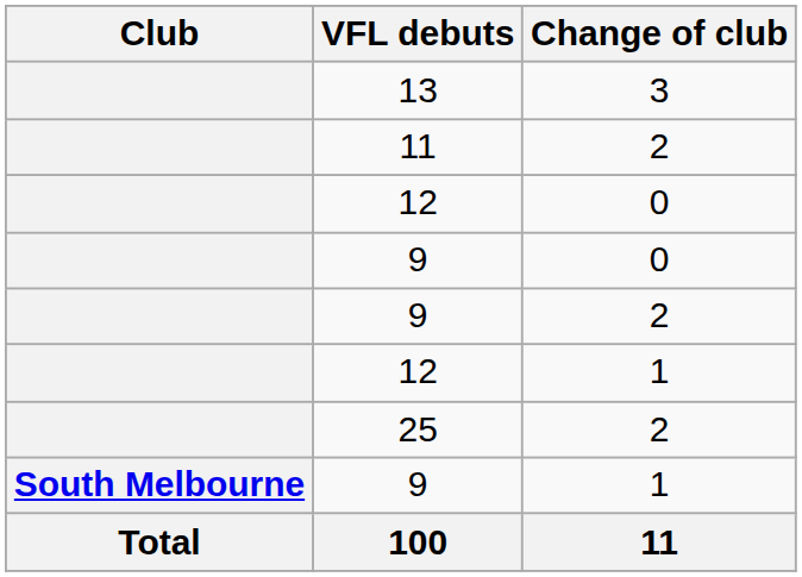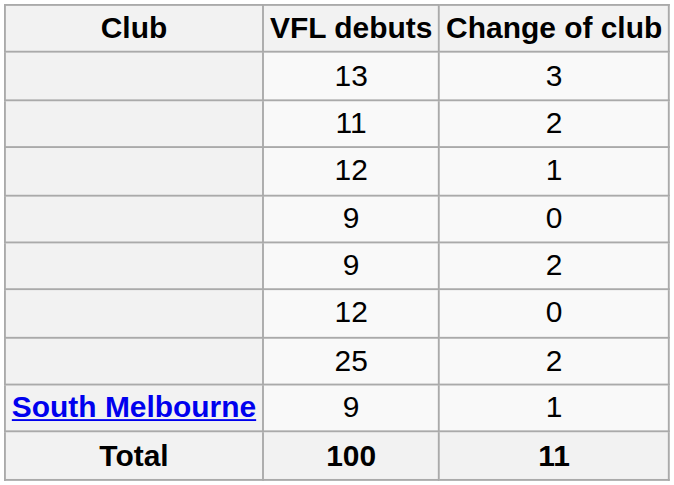rows swapped: 12 / 0 <-> 12 / 1
